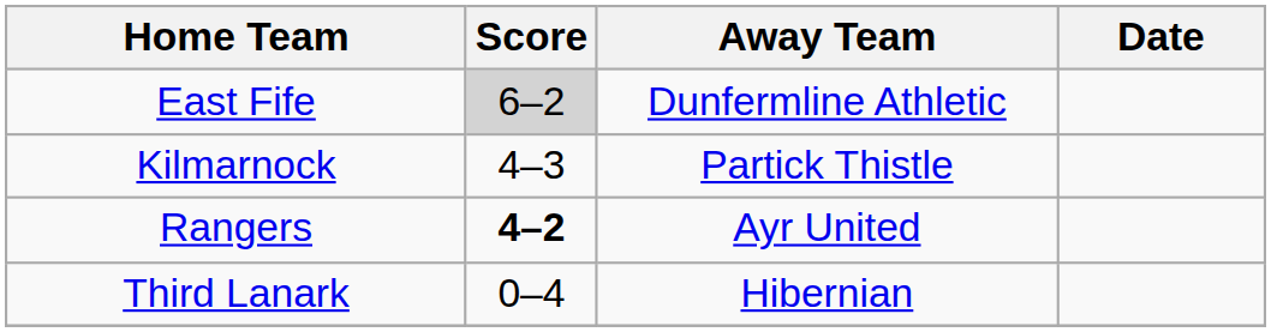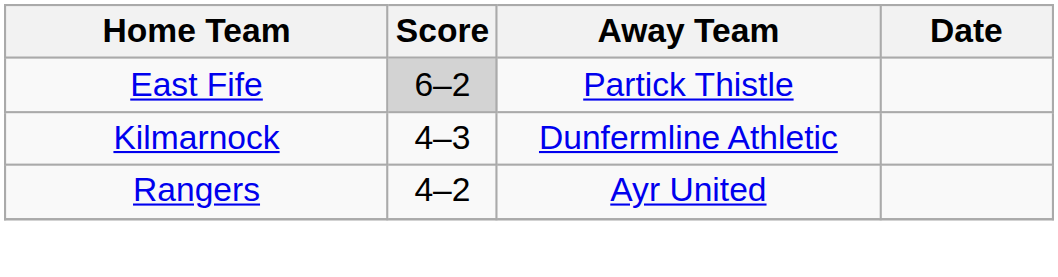East Fife | Away Team: Dunfermline Athletic -> Partick Thistle
Kilmarnock | Away Team: Partick Thistle -> Dunfermline Athletic
Rangers | Score: bold -> normal
- row: Third Lanark | 0–4 | Hibernian
